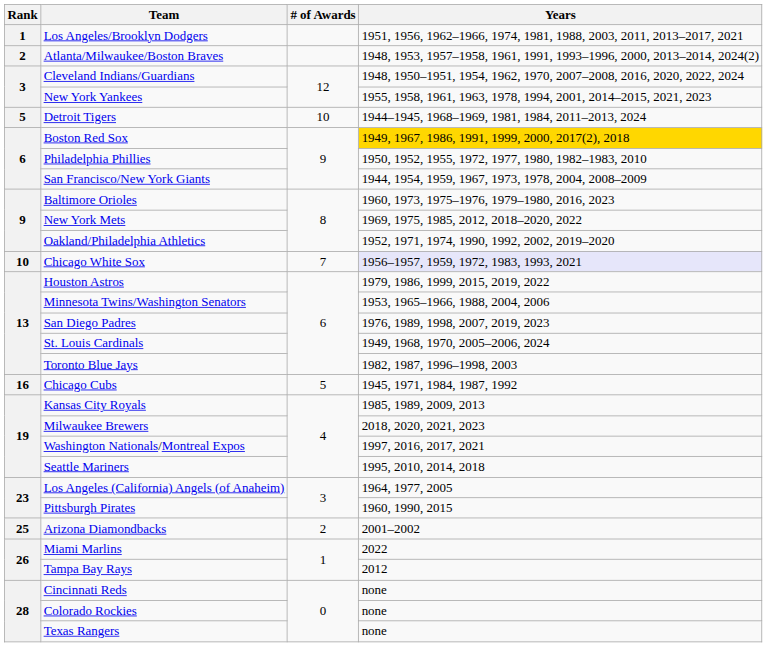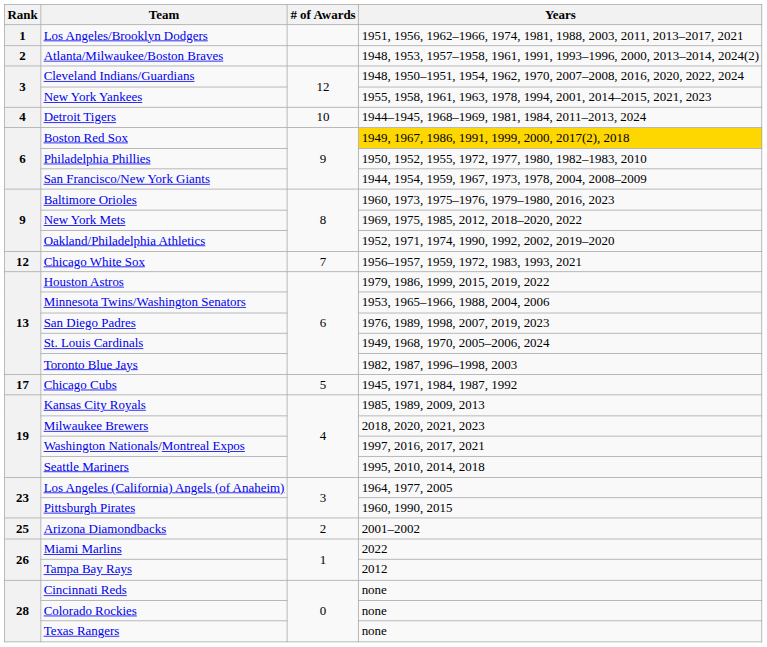Detroit Tigers | Rank: 5 -> 4
Chicago White Sox | Rank: 10 -> 12
Chicago White Sox | Years: lavender background -> no background
Chicago Cubs | Rank: 16 -> 17
